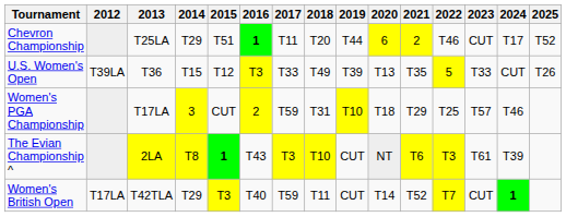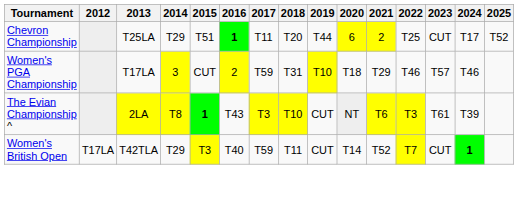Chevron Championship | 2022: T46 -> T25
- row: U.S. Women's Open | T39LA | T36 | T15 | T12 | T3 | T33 | T49 | T39 | T13 | T35 | 5 | T33 | CUT | T26
Women's PGA Championship | 2022: T25 -> T46
